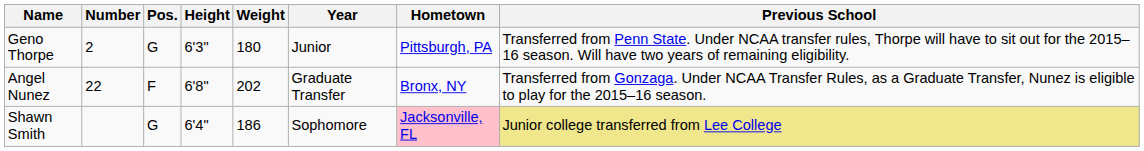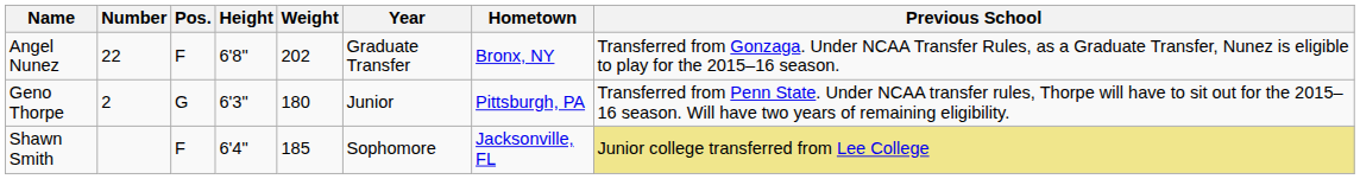rows swapped: Geno Thorpe <-> Angel Nunez
Shawn Smith | Pos.: G -> F
Shawn Smith | Weight: 186 -> 185
Shawn Smith | Hometown: pink background -> no background
